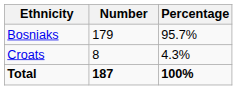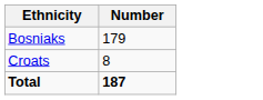- column: Percentage | 95.7% | 4.3% | 100%
